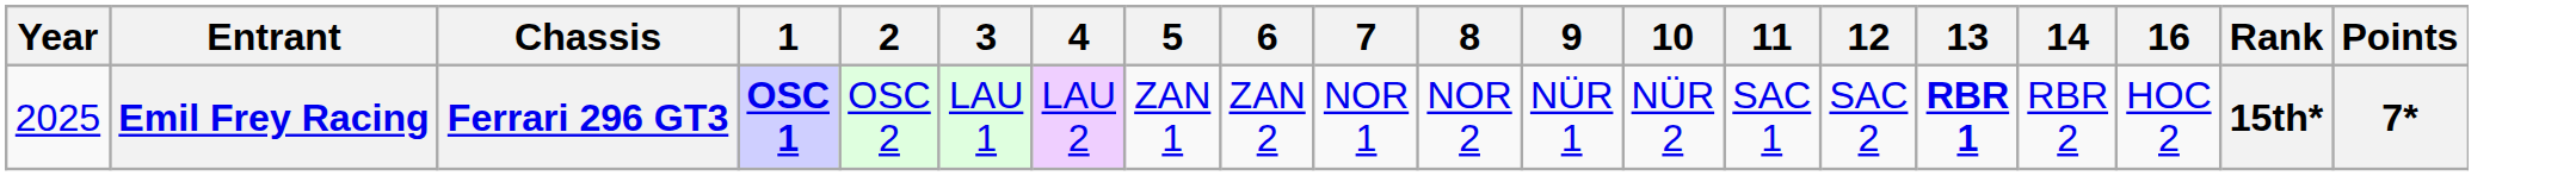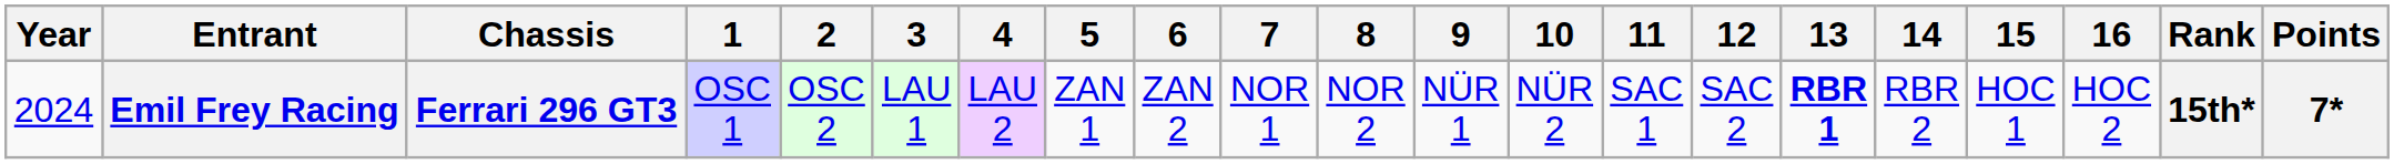+ column: 15 | HOC 1
Emil Frey Racing | Year: 2025 -> 2024
Emil Frey Racing | 1: bold -> normal
